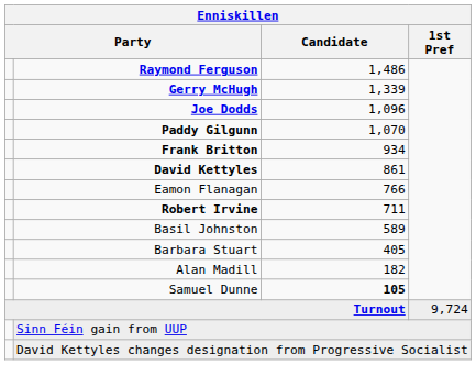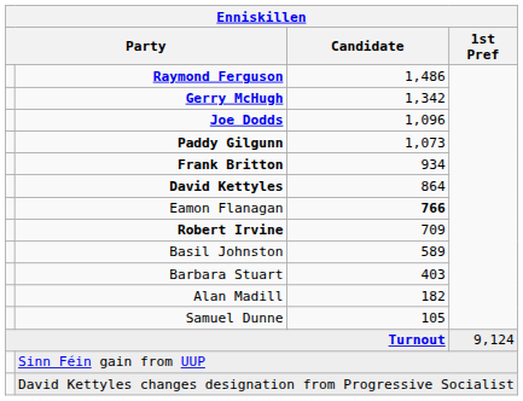Gerry McHugh | Candidate: 1,339 -> 1,342
Paddy Gilgunn | Candidate: 1,070 -> 1,073
David Kettyles | Candidate: 861 -> 864
Eamon Flanagan | Candidate: normal -> bold
Robert Irvine | Candidate: 711 -> 709
Barbara Stuart | Candidate: 405 -> 403
Samuel Dunne | Candidate: bold -> normal
Turnout | 1st Pref: 9,724 -> 9,124
